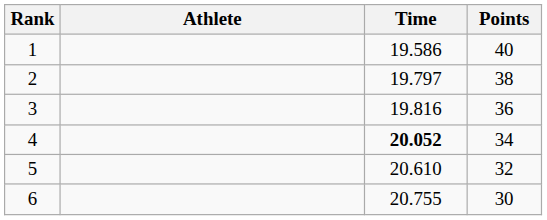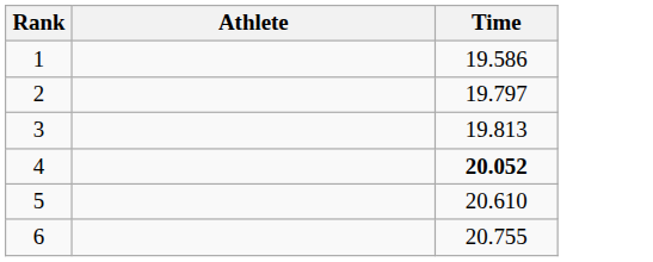- column: Points | 40 | 38 | 36 | 34 | 32 | 30
3 | Time: 19.816 -> 19.813
